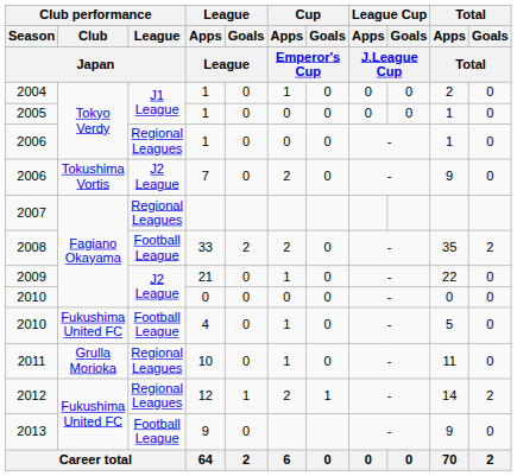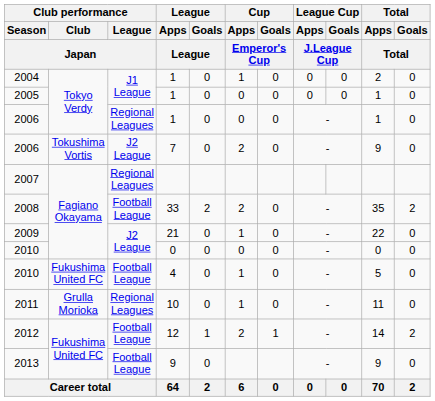2012 | Club performance / League / Japan: Regional Leagues -> Football League
